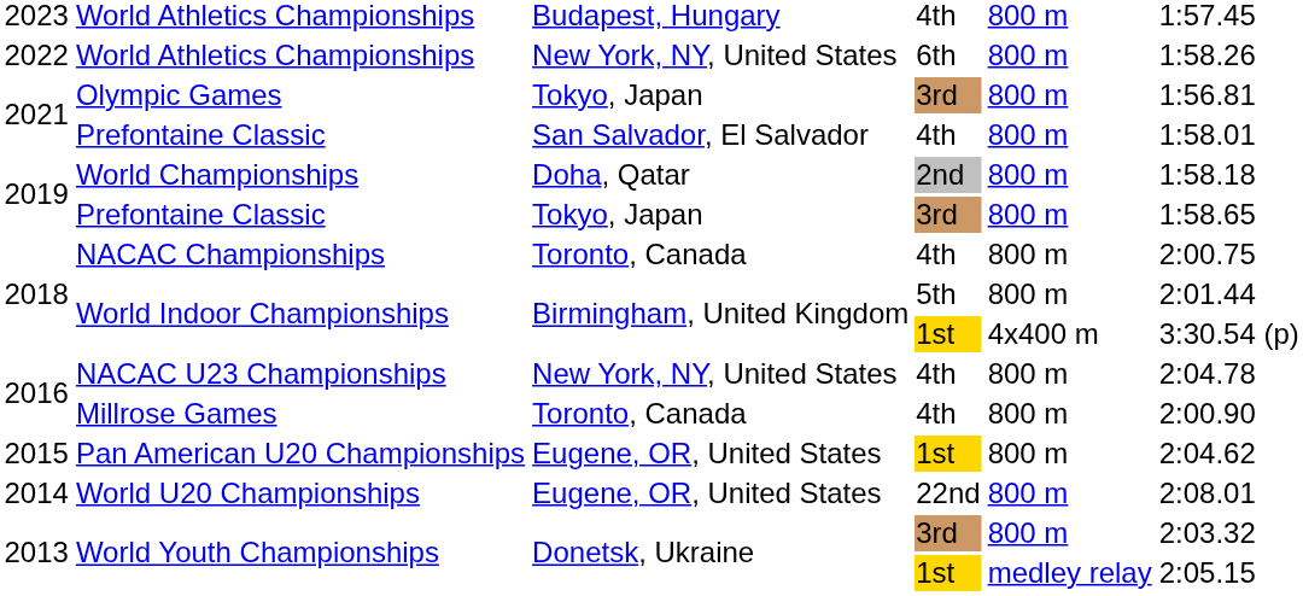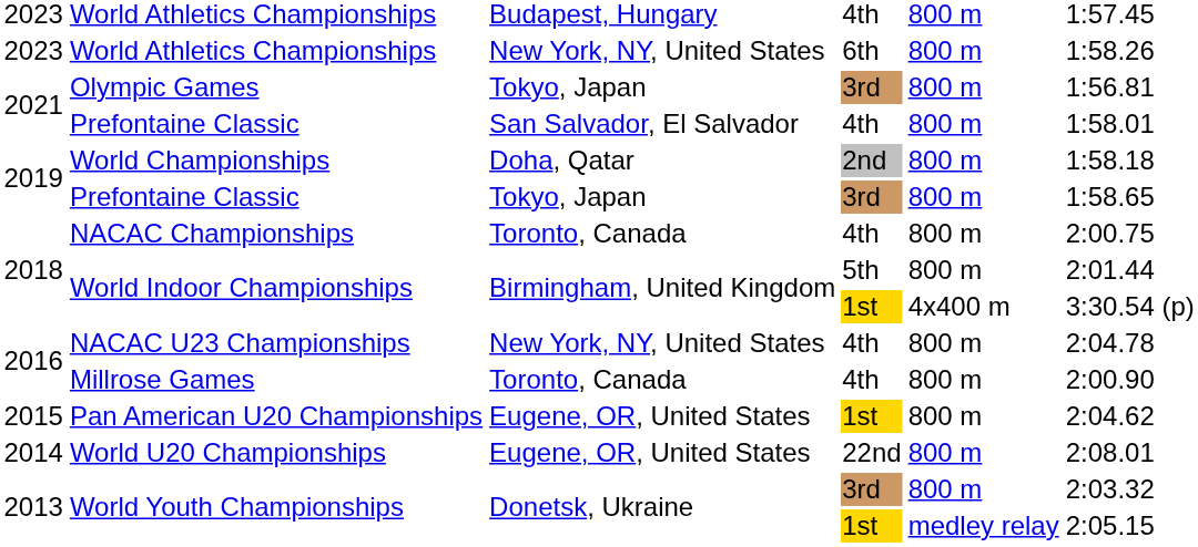World Athletics Championships / 6th | column 1: 2022 -> 2023
